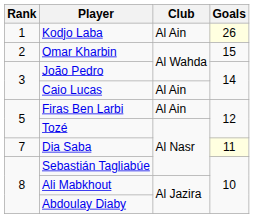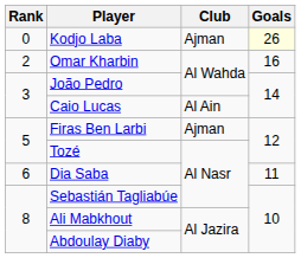Kodjo Laba | Rank: 1 -> 0
Kodjo Laba | Club: Al Ain -> Ajman
Omar Kharbin | Goals: 15 -> 16
Firas Ben Larbi | Club: Al Ain -> Ajman
Dia Saba | Rank: 7 -> 6
Dia Saba | Goals: lightyellow background -> no background
